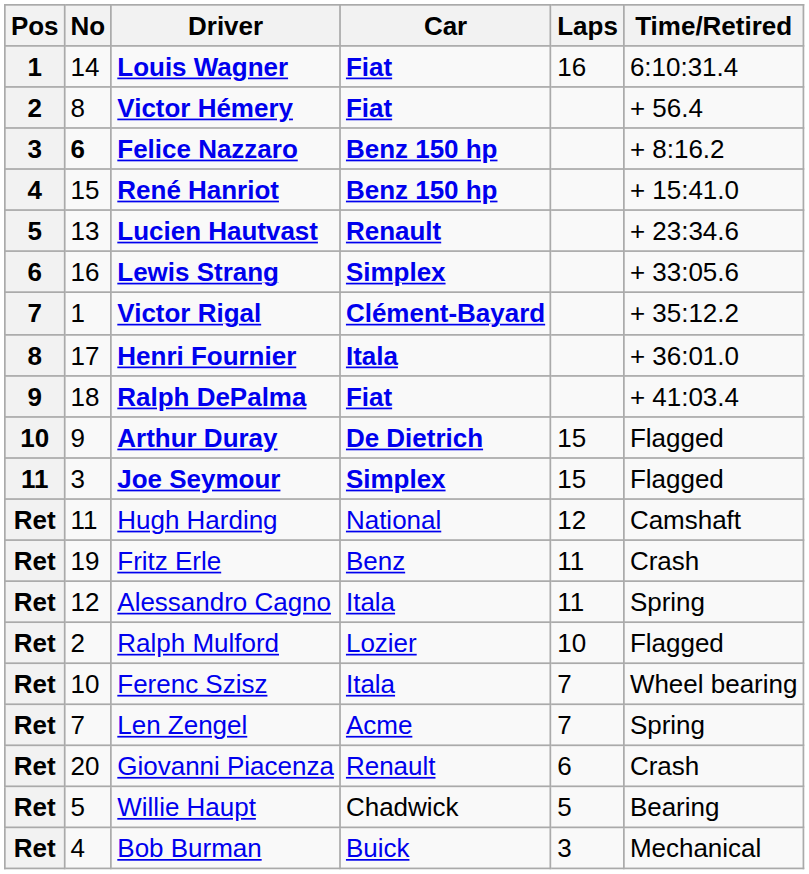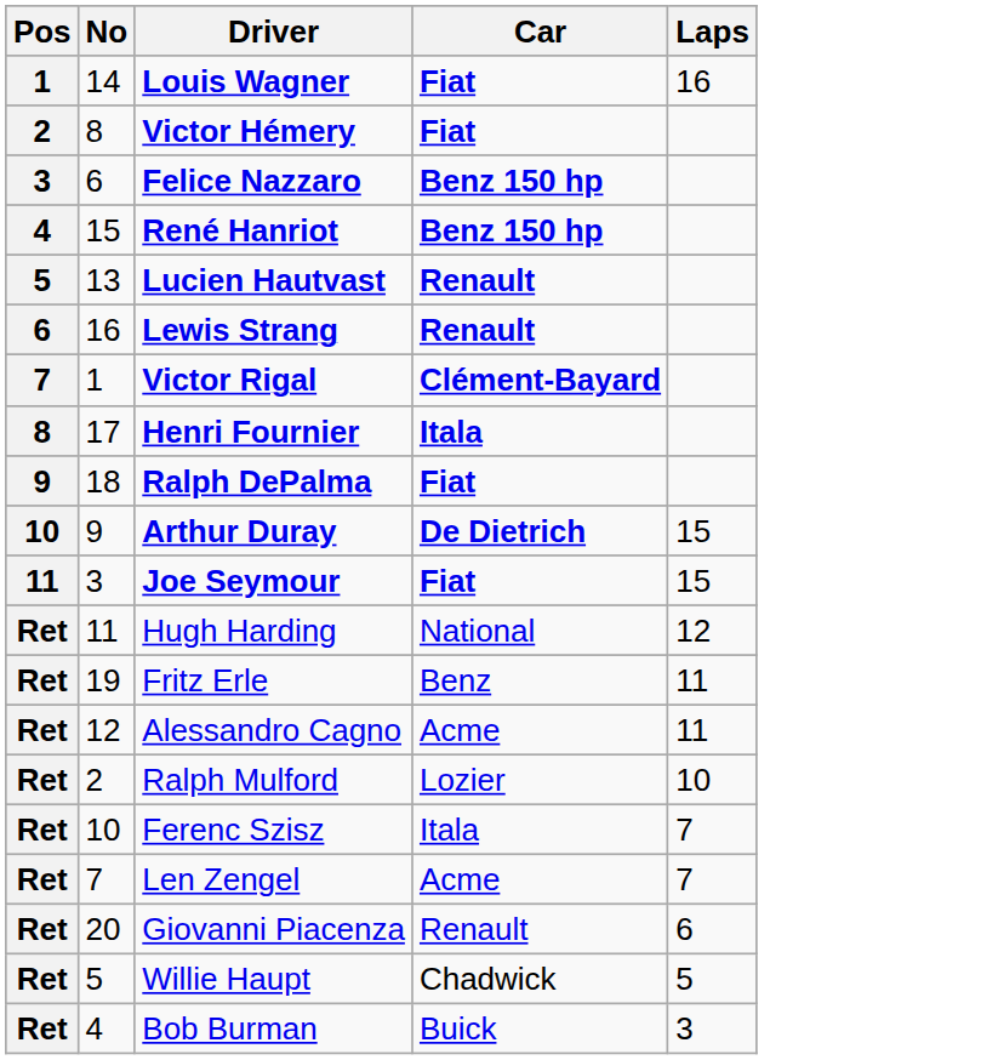- column: Time/Retired | 6:10:31.4 | + 56.4 | + 8:16.2 | + 15:41.0 | + 23:34.6 | + 33:05.6 | + 35:12.2 | + 36:01.0 | + 41:03.4 | Flagged | Flagged | Camshaft | Crash | Spring | Flagged | Wheel bearing | Spring | Crash | Bearing | Mechanical
Felice Nazzaro | No: bold -> normal
Lewis Strang | Car: Simplex -> Renault
Joe Seymour | Car: Simplex -> Fiat
Alessandro Cagno | Car: Itala -> Acme
